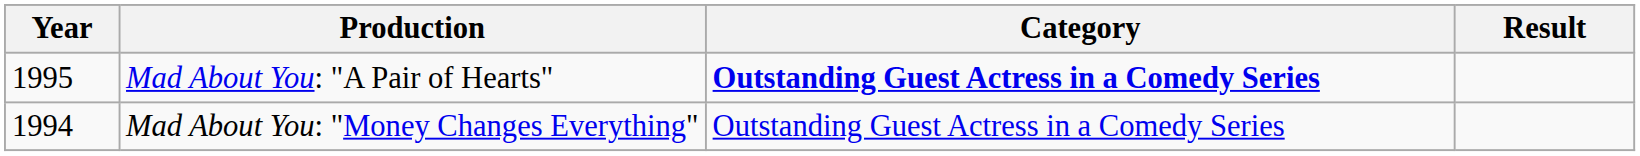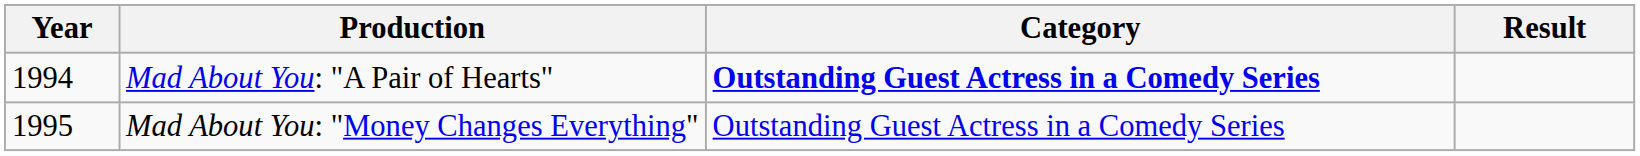Mad About You: "A Pair of Hearts" | Year: 1995 -> 1994
Mad About You: "Money Changes Everything" | Year: 1994 -> 1995
